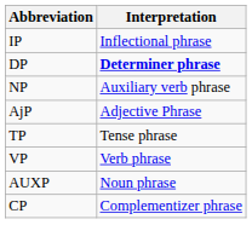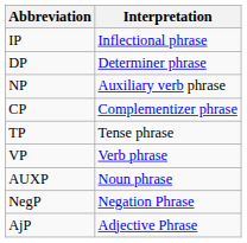DP | Interpretation: bold -> normal
rows swapped: CP <-> AjP
+ row: NegP | Negation Phrase
